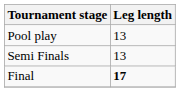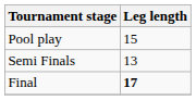Pool play | Leg length: 13 -> 15
